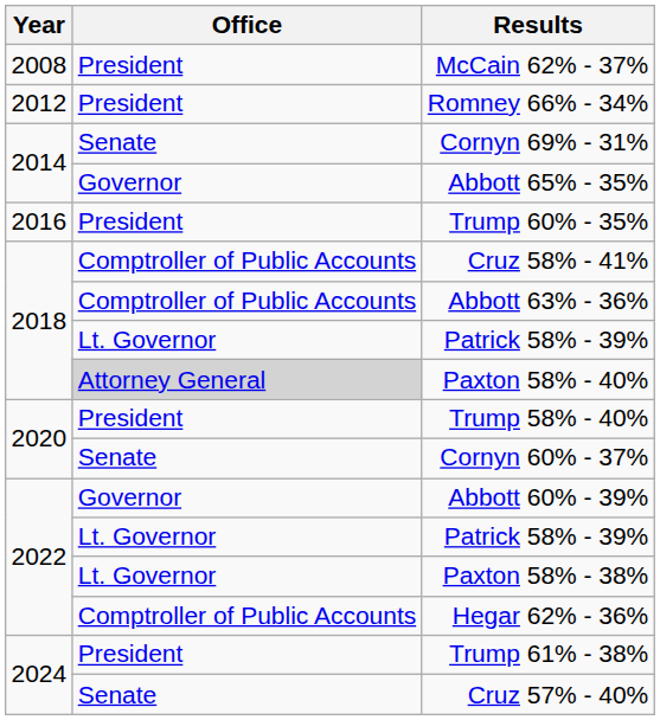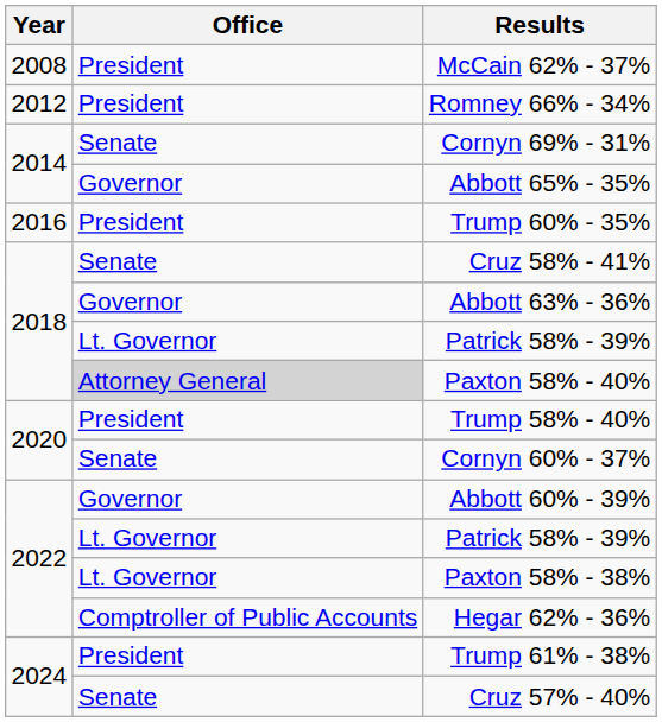Cruz 58% - 41% | Office: Comptroller of Public Accounts -> Senate
Abbott 63% - 36% | Office: Comptroller of Public Accounts -> Governor
